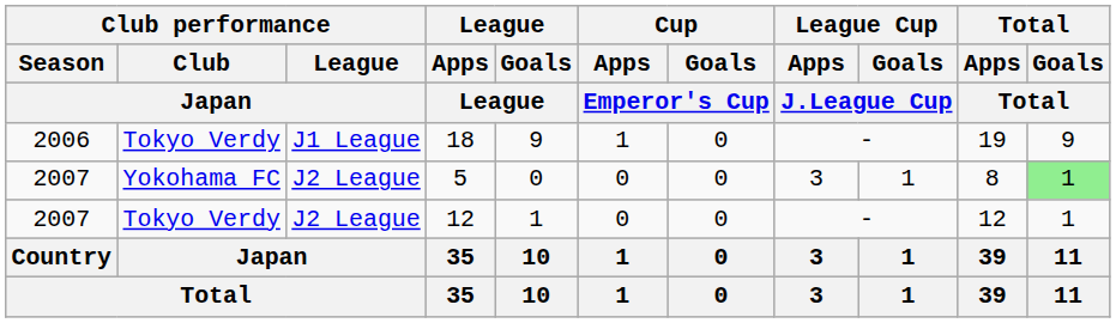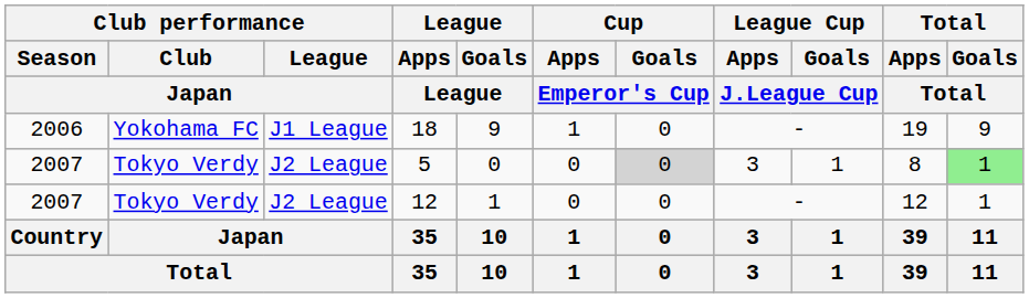18 | Club performance / Club / Japan: Tokyo Verdy -> Yokohama FC
5 | Club performance / Club / Japan: Yokohama FC -> Tokyo Verdy
5 | Cup / Goals / Emperor's Cup: no background -> lightgrey background
